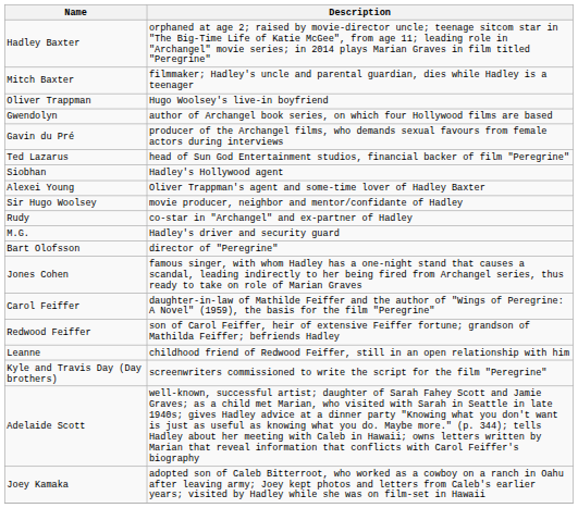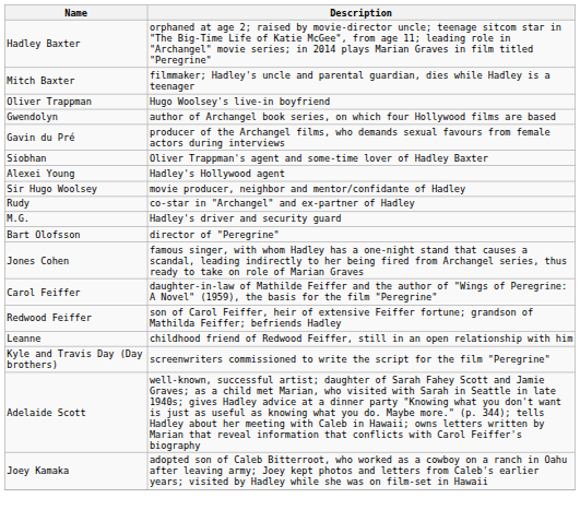- row: Ted Lazarus | head of Sun God Entertainment studios, financial backer of film "Peregrine"
Siobhan | Description: Hadley's Hollywood agent -> Oliver Trappman's agent and some-time lover of Hadley Baxter
Alexei Young | Description: Oliver Trappman's agent and some-time lover of Hadley Baxter -> Hadley's Hollywood agent
